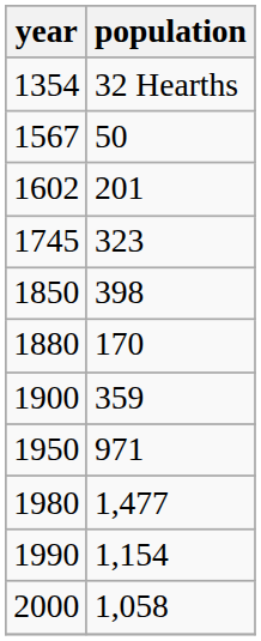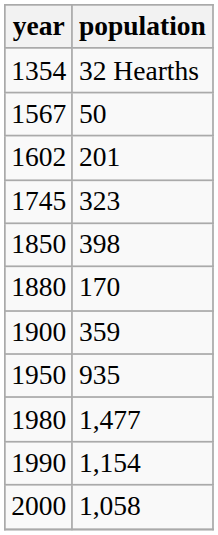1950 | population: 971 -> 935
